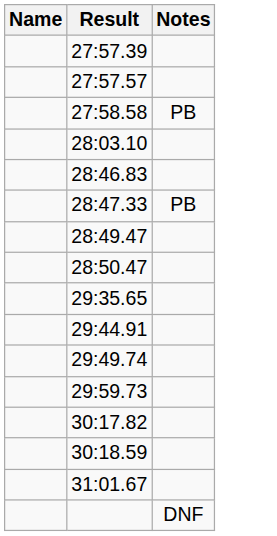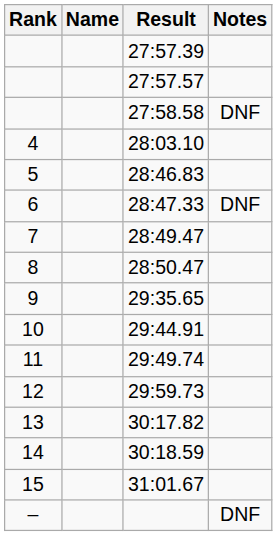+ column: Rank | 4 | 5 | 6 | 7 | 8 | 9 | 10 | 11 | 12 | 13 | 14 | 15 | –
27:58.58 | Notes: PB -> DNF
28:47.33 | Notes: PB -> DNF
